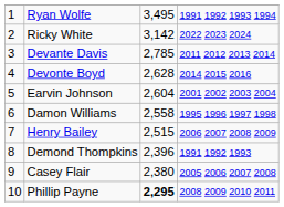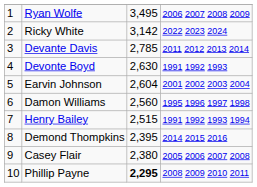Ryan Wolfe | column 4: 1991 1992 1993 1994 -> 2006 2007 2008 2009
Devonte Boyd | column 3: 2,628 -> 2,630
Devonte Boyd | column 4: 2014 2015 2016 -> 1991 1992 1993
Damon Williams | column 3: 2,558 -> 2,560
Henry Bailey | column 4: 2006 2007 2008 2009 -> 1991 1992 1993 1994
Demond Thompkins | column 3: 2,396 -> 2,395
Demond Thompkins | column 4: 1991 1992 1993 -> 2014 2015 2016
